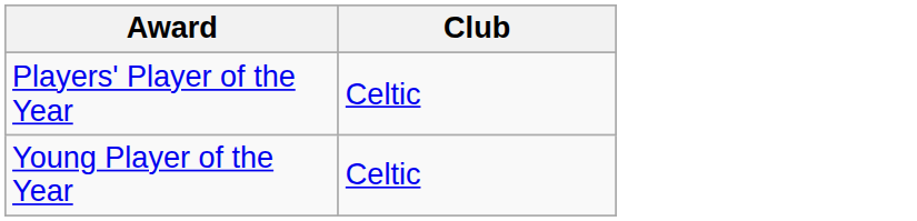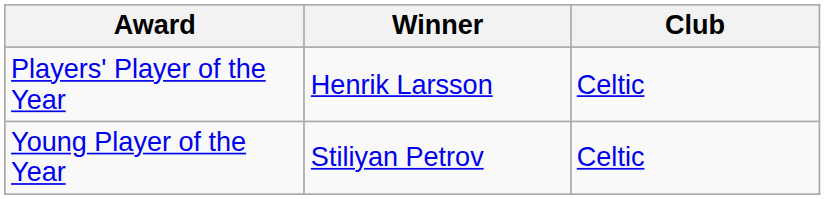+ column: Winner | Henrik Larsson | Stiliyan Petrov
